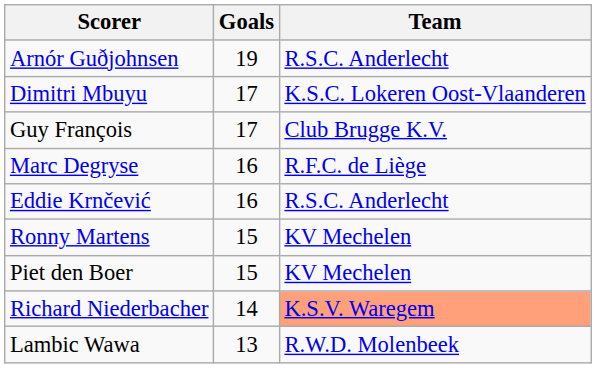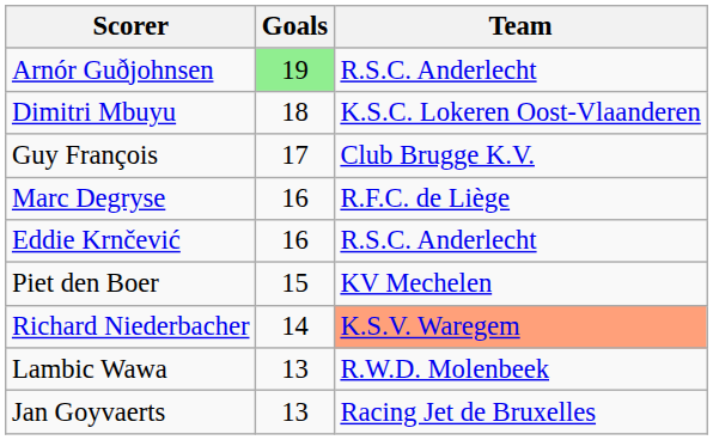Arnór Guðjohnsen | Goals: no background -> lightgreen background
Dimitri Mbuyu | Goals: 17 -> 18
- row: Ronny Martens | 15 | KV Mechelen
+ row: Jan Goyvaerts | 13 | Racing Jet de Bruxelles
